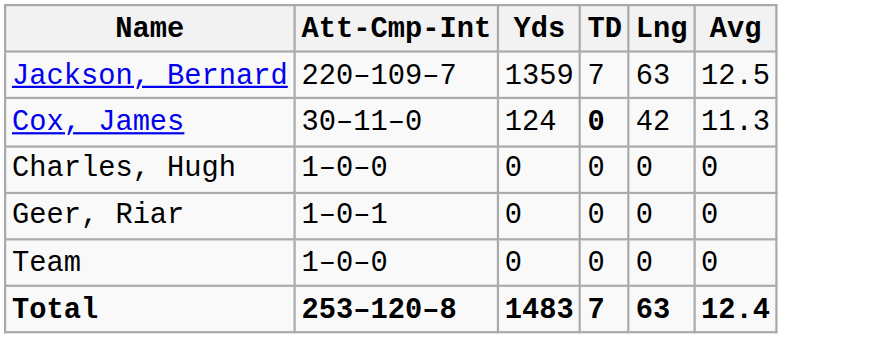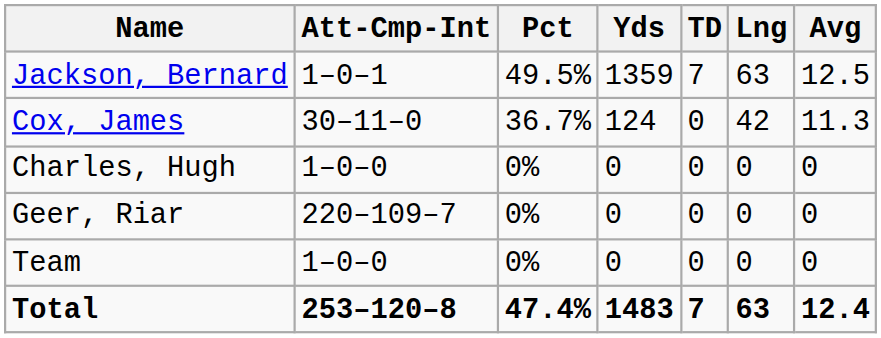+ column: Pct | 49.5% | 36.7% | 0% | 0% | 0% | 47.4%
Jackson, Bernard | Att-Cmp-Int: 220–109–7 -> 1–0–1
Cox, James | TD: bold -> normal
Geer, Riar | Att-Cmp-Int: 1–0–1 -> 220–109–7
